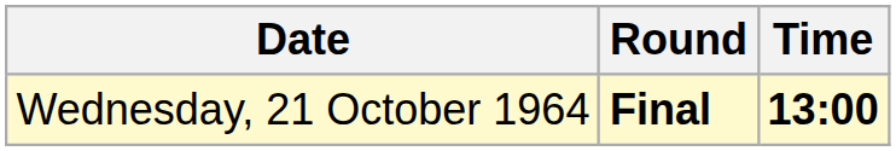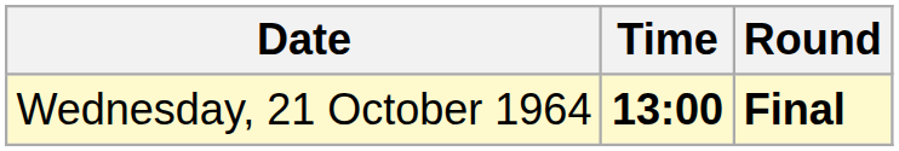columns swapped: Time <-> Round
